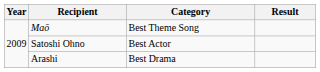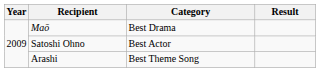Maō | Category: Best Theme Song -> Best Drama
Arashi | Category: Best Drama -> Best Theme Song
